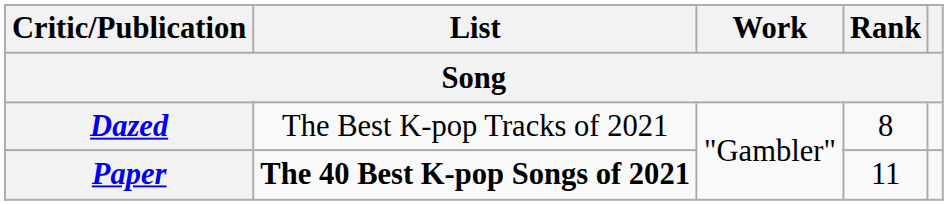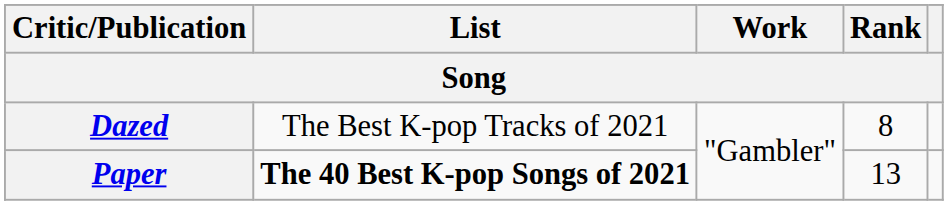Paper | Rank: 11 -> 13
